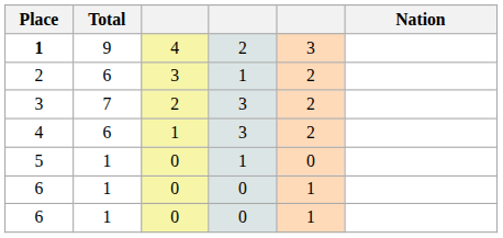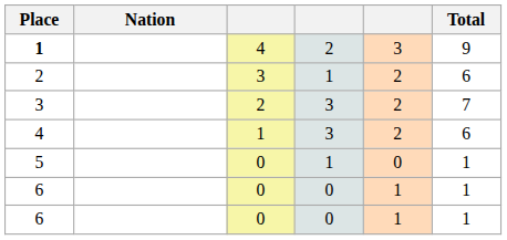columns swapped: Nation <-> Total
